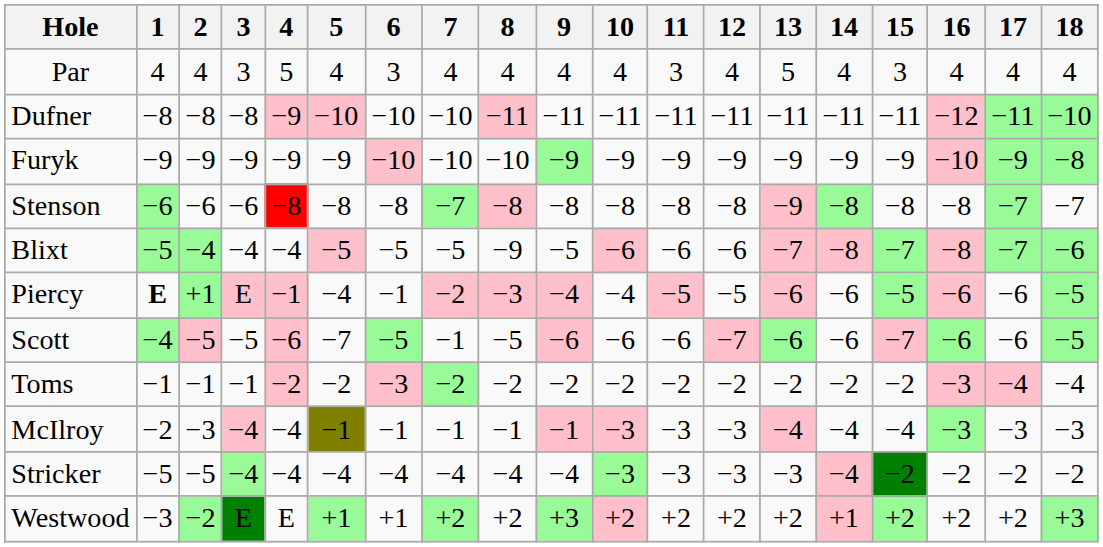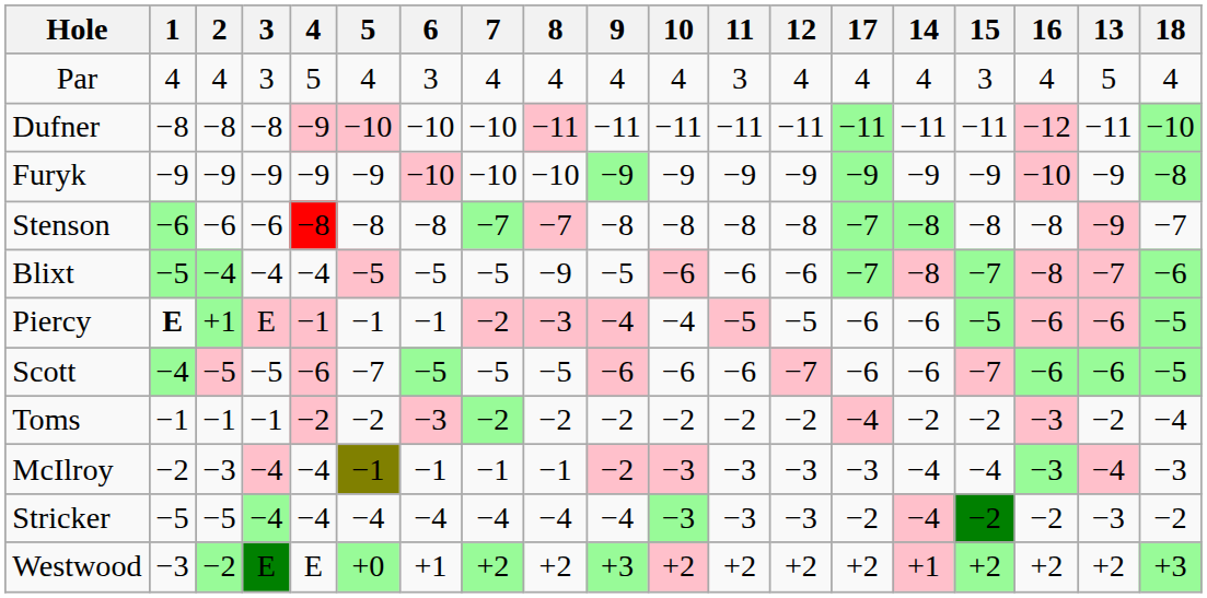columns swapped: 13 <-> 17
Stenson | 8: −8 -> −7
Piercy | 5: −4 -> −1
Scott | 7: −1 -> −5
McIlroy | 9: −1 -> −2
Westwood | 5: +1 -> +0
